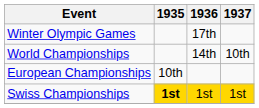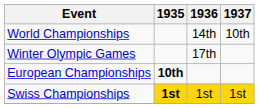rows swapped: Winter Olympic Games <-> World Championships
European Championships | 1935: normal -> bold
